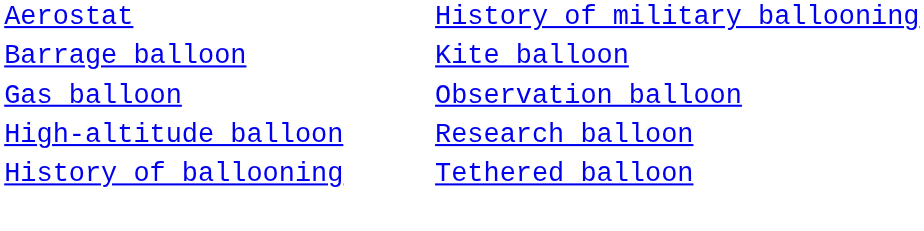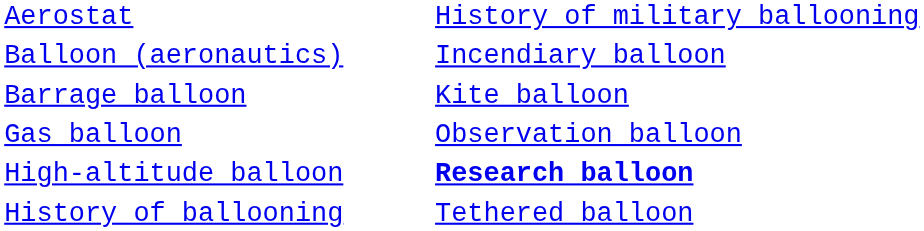+ row: Balloon (aeronautics) | Incendiary balloon
High-altitude balloon | column 2: normal -> bold
